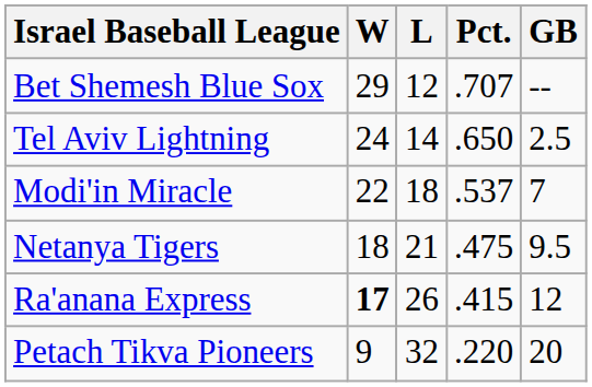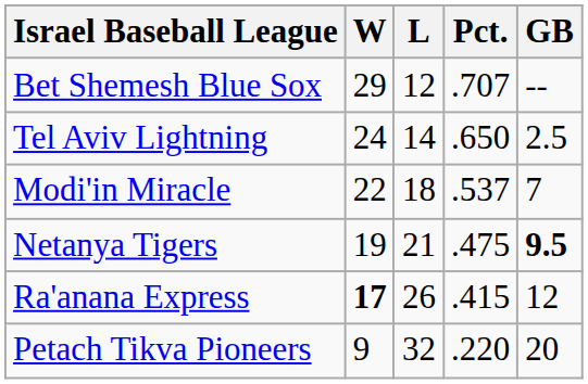Netanya Tigers | W: 18 -> 19
Netanya Tigers | GB: normal -> bold
